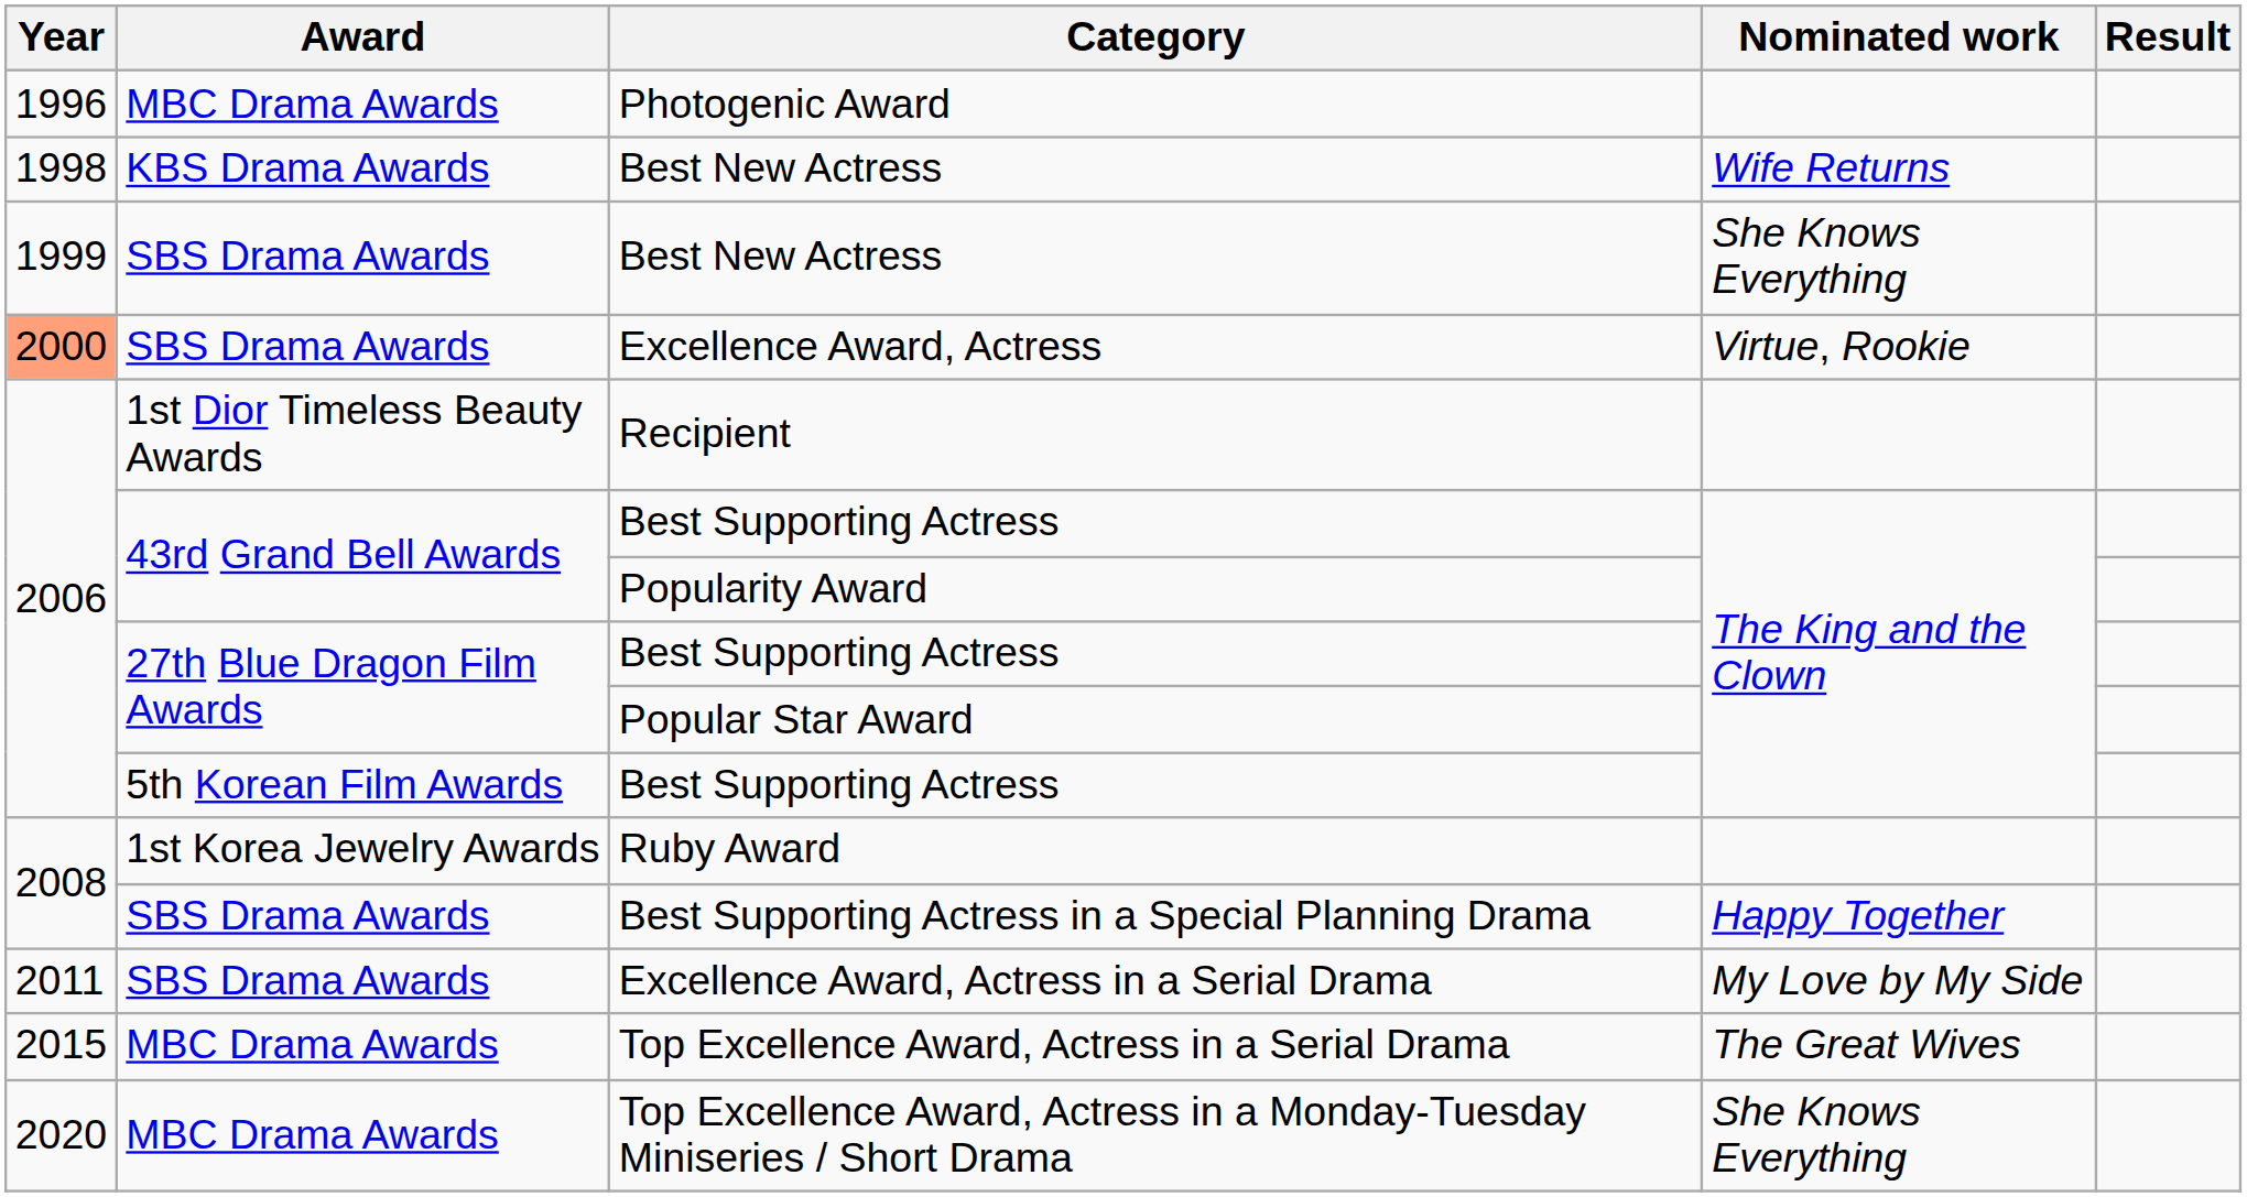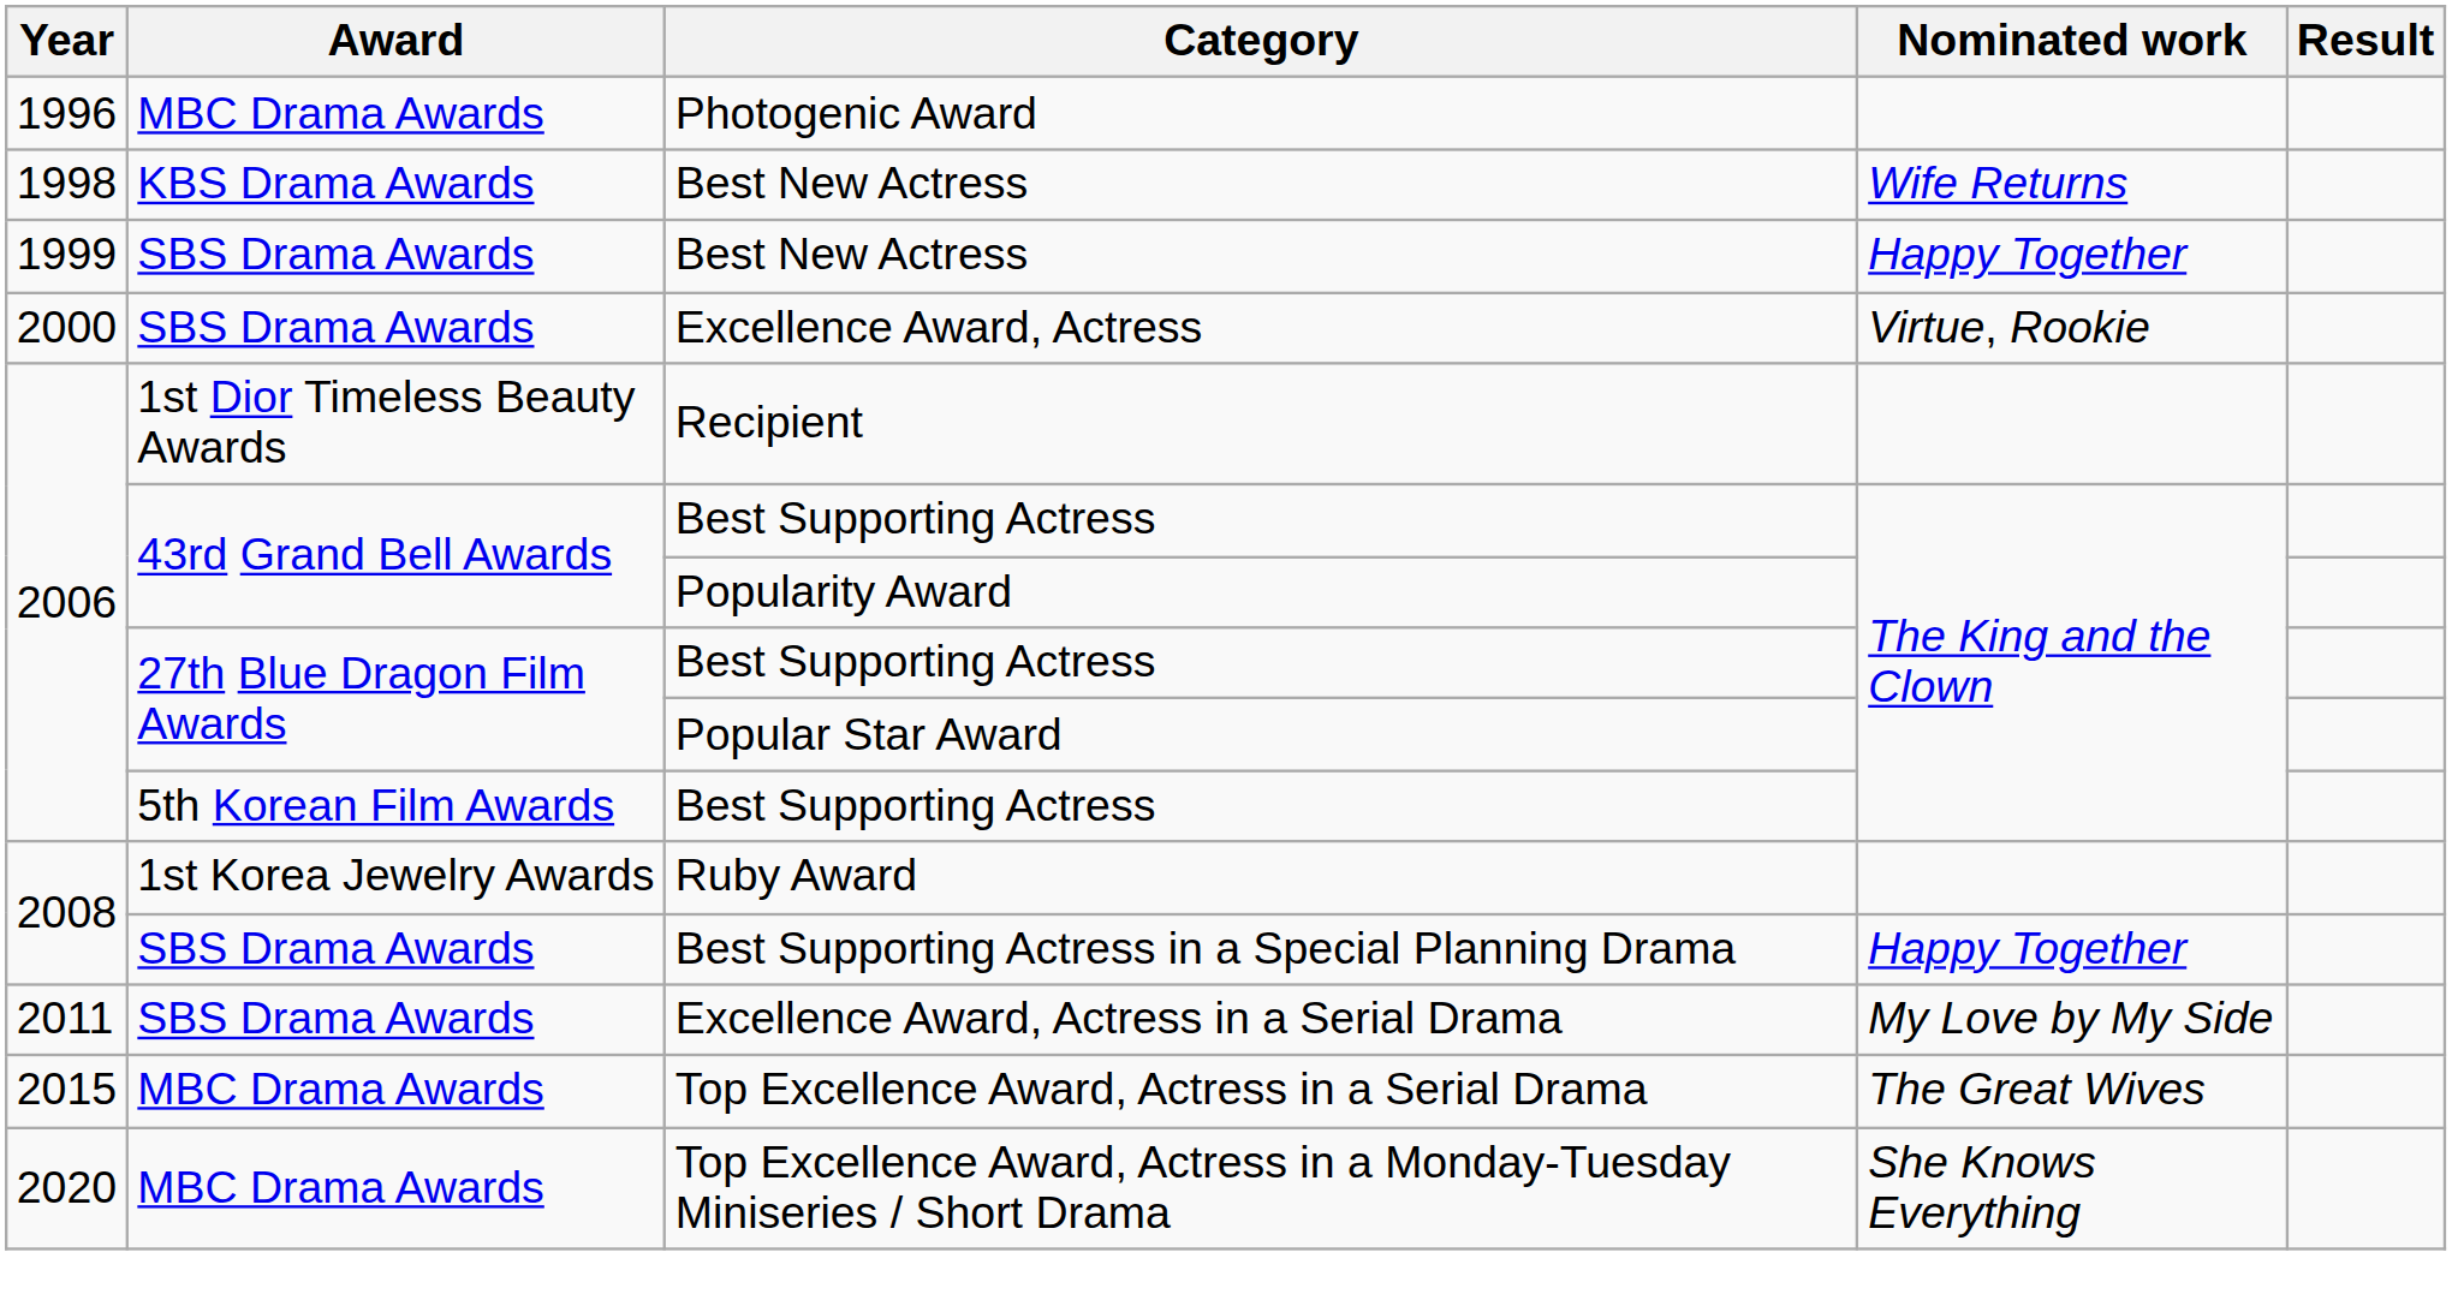SBS Drama Awards / Best New Actress | Nominated work: She Knows Everything -> Happy Together
Excellence Award, Actress | Year: lightsalmon background -> no background
